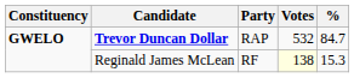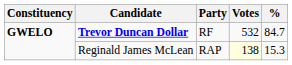Trevor Duncan Dollar | Party: RAP -> RF
Reginald James McLean | Party: RF -> RAP
